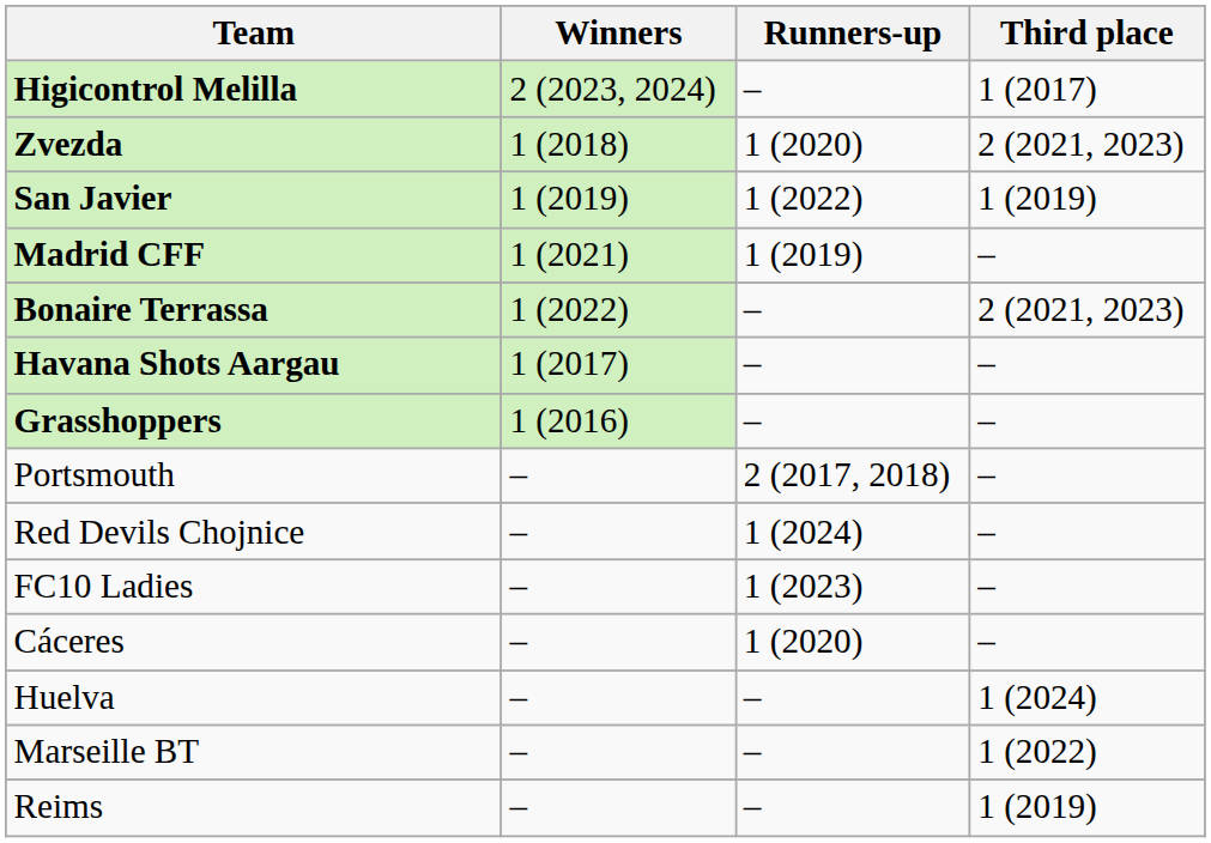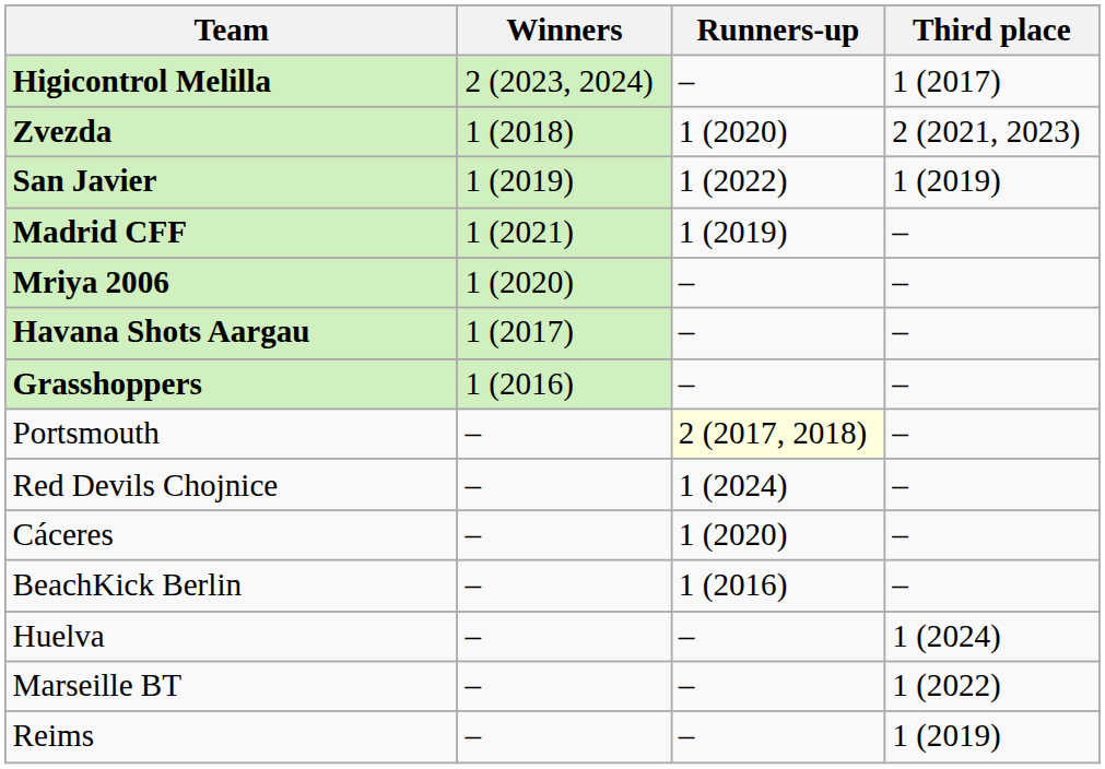- row: Bonaire Terrassa | 1 (2022) | – | 2 (2021, 2023)
+ row: Mriya 2006 | 1 (2020) | – | –
Portsmouth | Runners-up: no background -> lightyellow background
- row: FC10 Ladies | – | 1 (2023) | –
+ row: BeachKick Berlin | – | 1 (2016) | –
